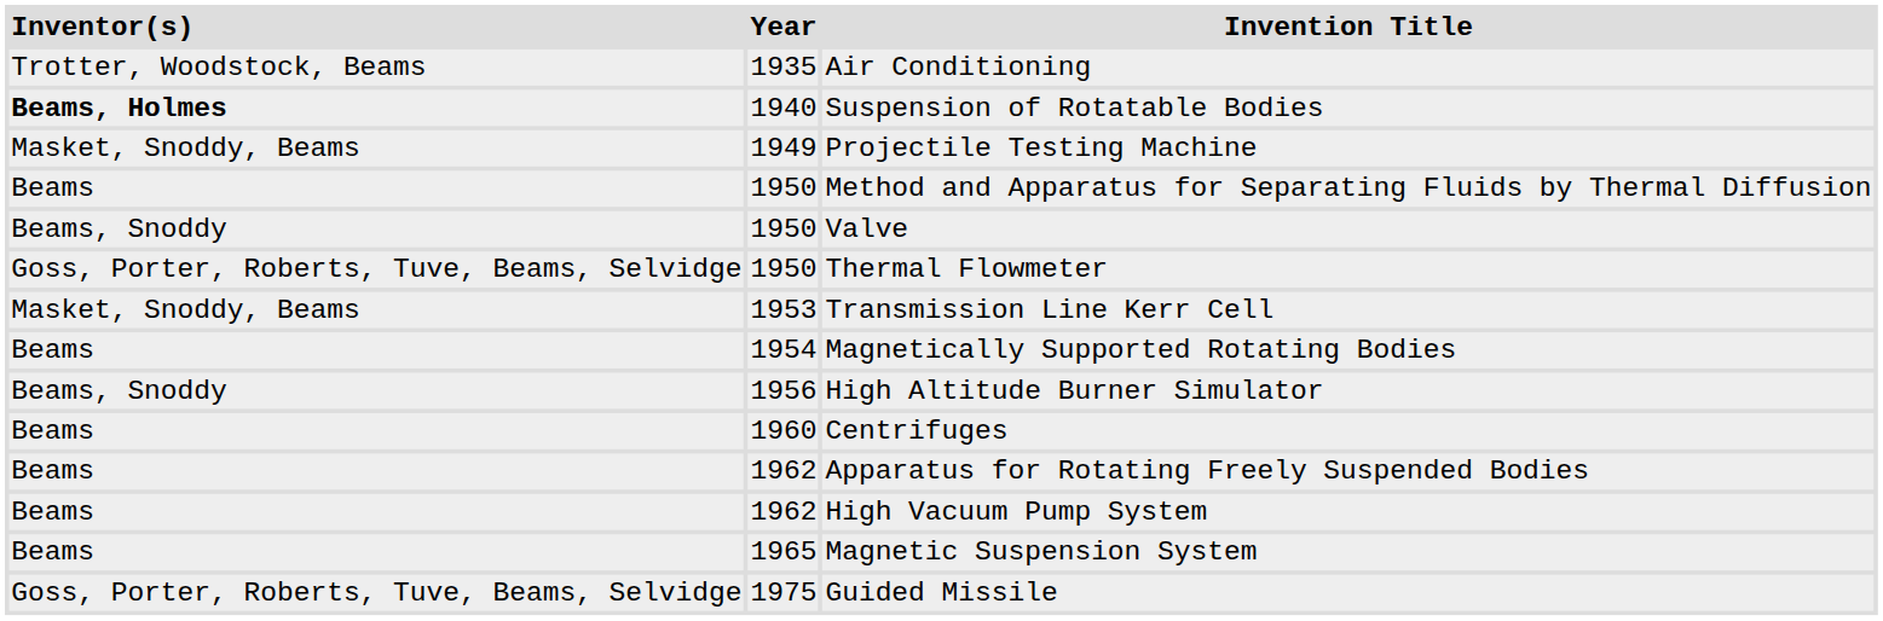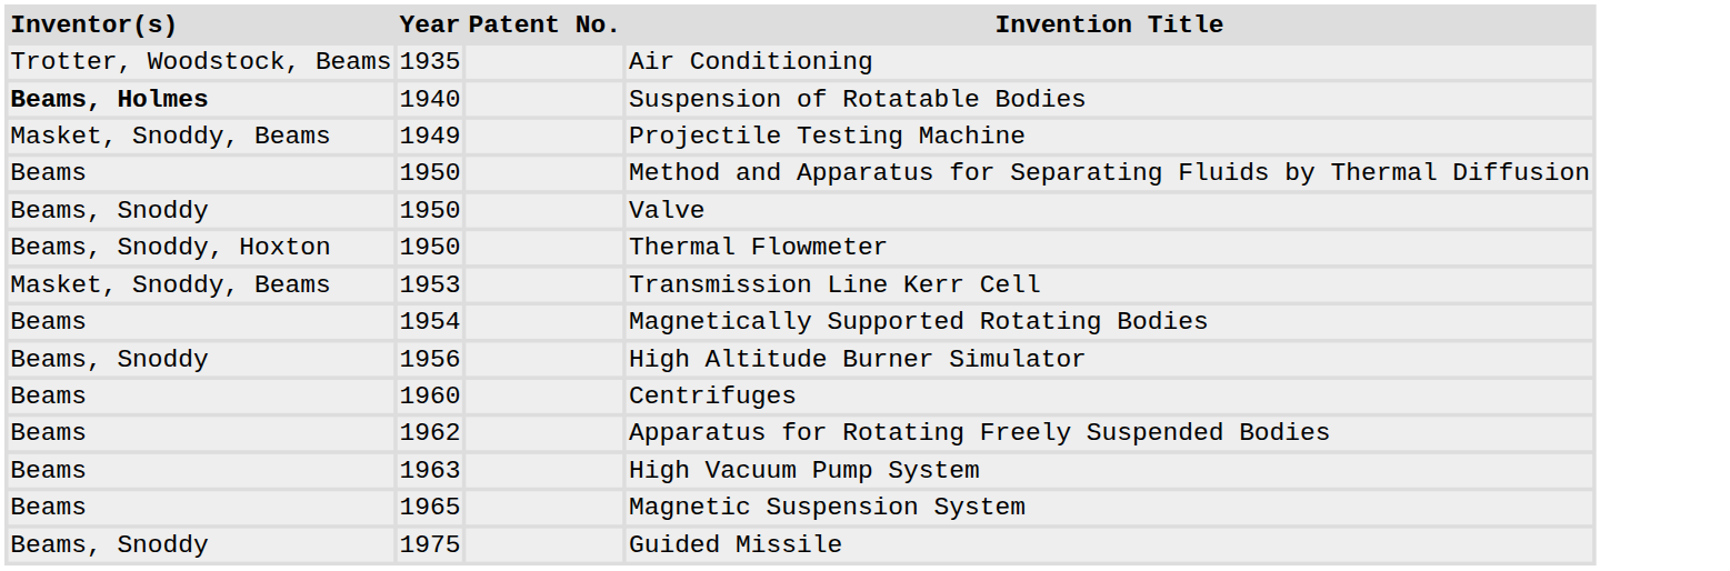+ column: Patent No.
Thermal Flowmeter | Inventor(s): Goss, Porter, Roberts, Tuve, Beams, Selvidge -> Beams, Snoddy, Hoxton
High Vacuum Pump System | Year: 1962 -> 1963
Guided Missile | Inventor(s): Goss, Porter, Roberts, Tuve, Beams, Selvidge -> Beams, Snoddy
